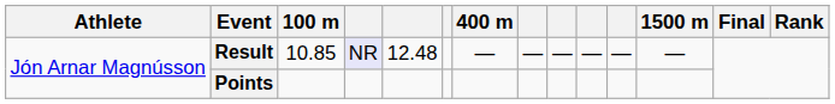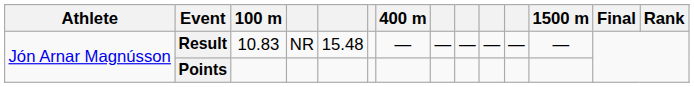Result | 100 m: 10.85 -> 10.83
Result | column 4: lavender background -> no background
Result | column 5: 12.48 -> 15.48
